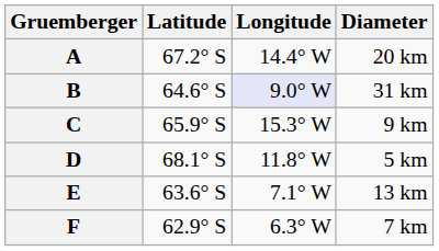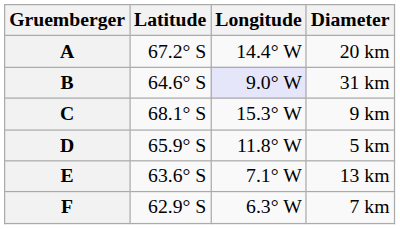C | Latitude: 65.9° S -> 68.1° S
D | Latitude: 68.1° S -> 65.9° S
